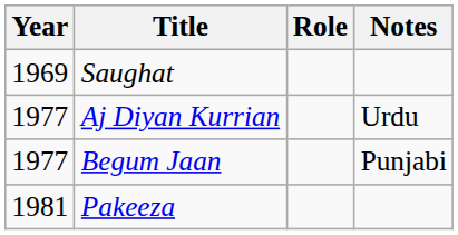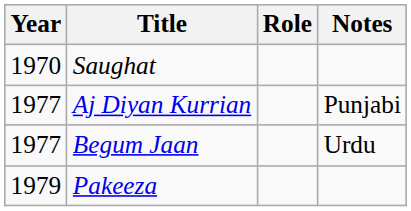Saughat | Year: 1969 -> 1970
Aj Diyan Kurrian | Notes: Urdu -> Punjabi
Begum Jaan | Notes: Punjabi -> Urdu
Pakeeza | Year: 1981 -> 1979
